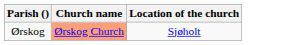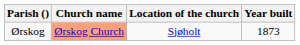+ column: Year built | 1873
